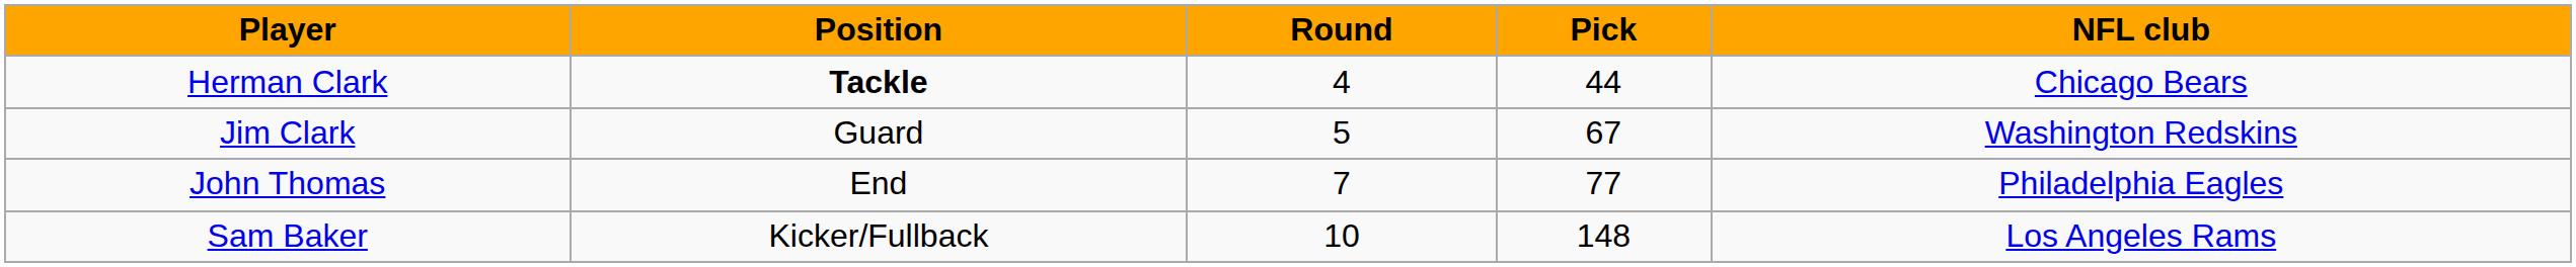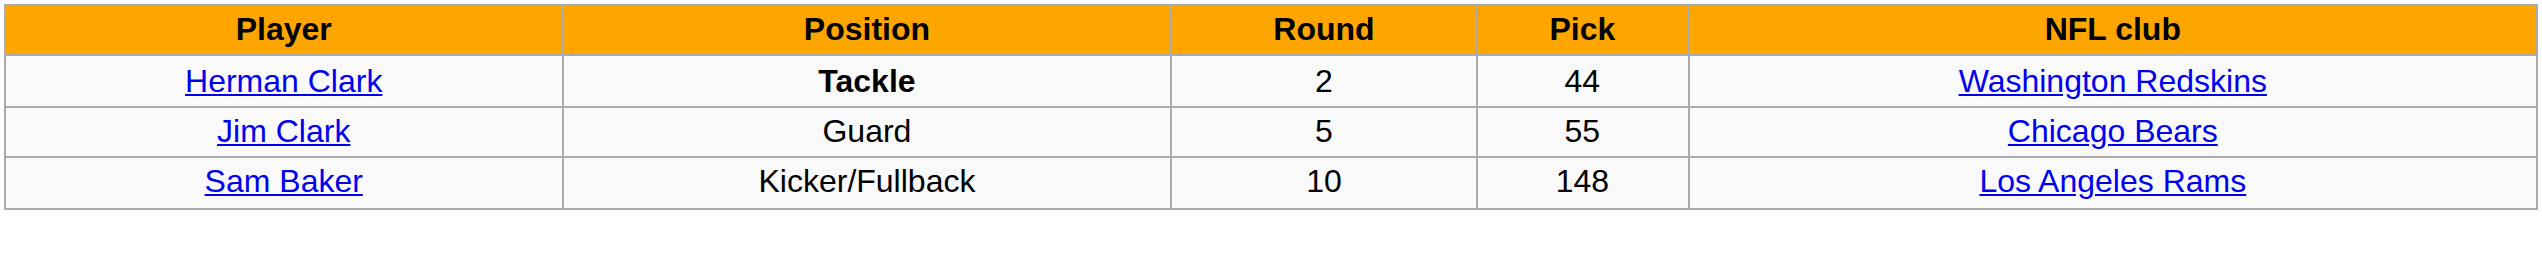Herman Clark | Round: 4 -> 2
Herman Clark | NFL club: Chicago Bears -> Washington Redskins
Jim Clark | Pick: 67 -> 55
Jim Clark | NFL club: Washington Redskins -> Chicago Bears
- row: John Thomas | End | 7 | 77 | Philadelphia Eagles
